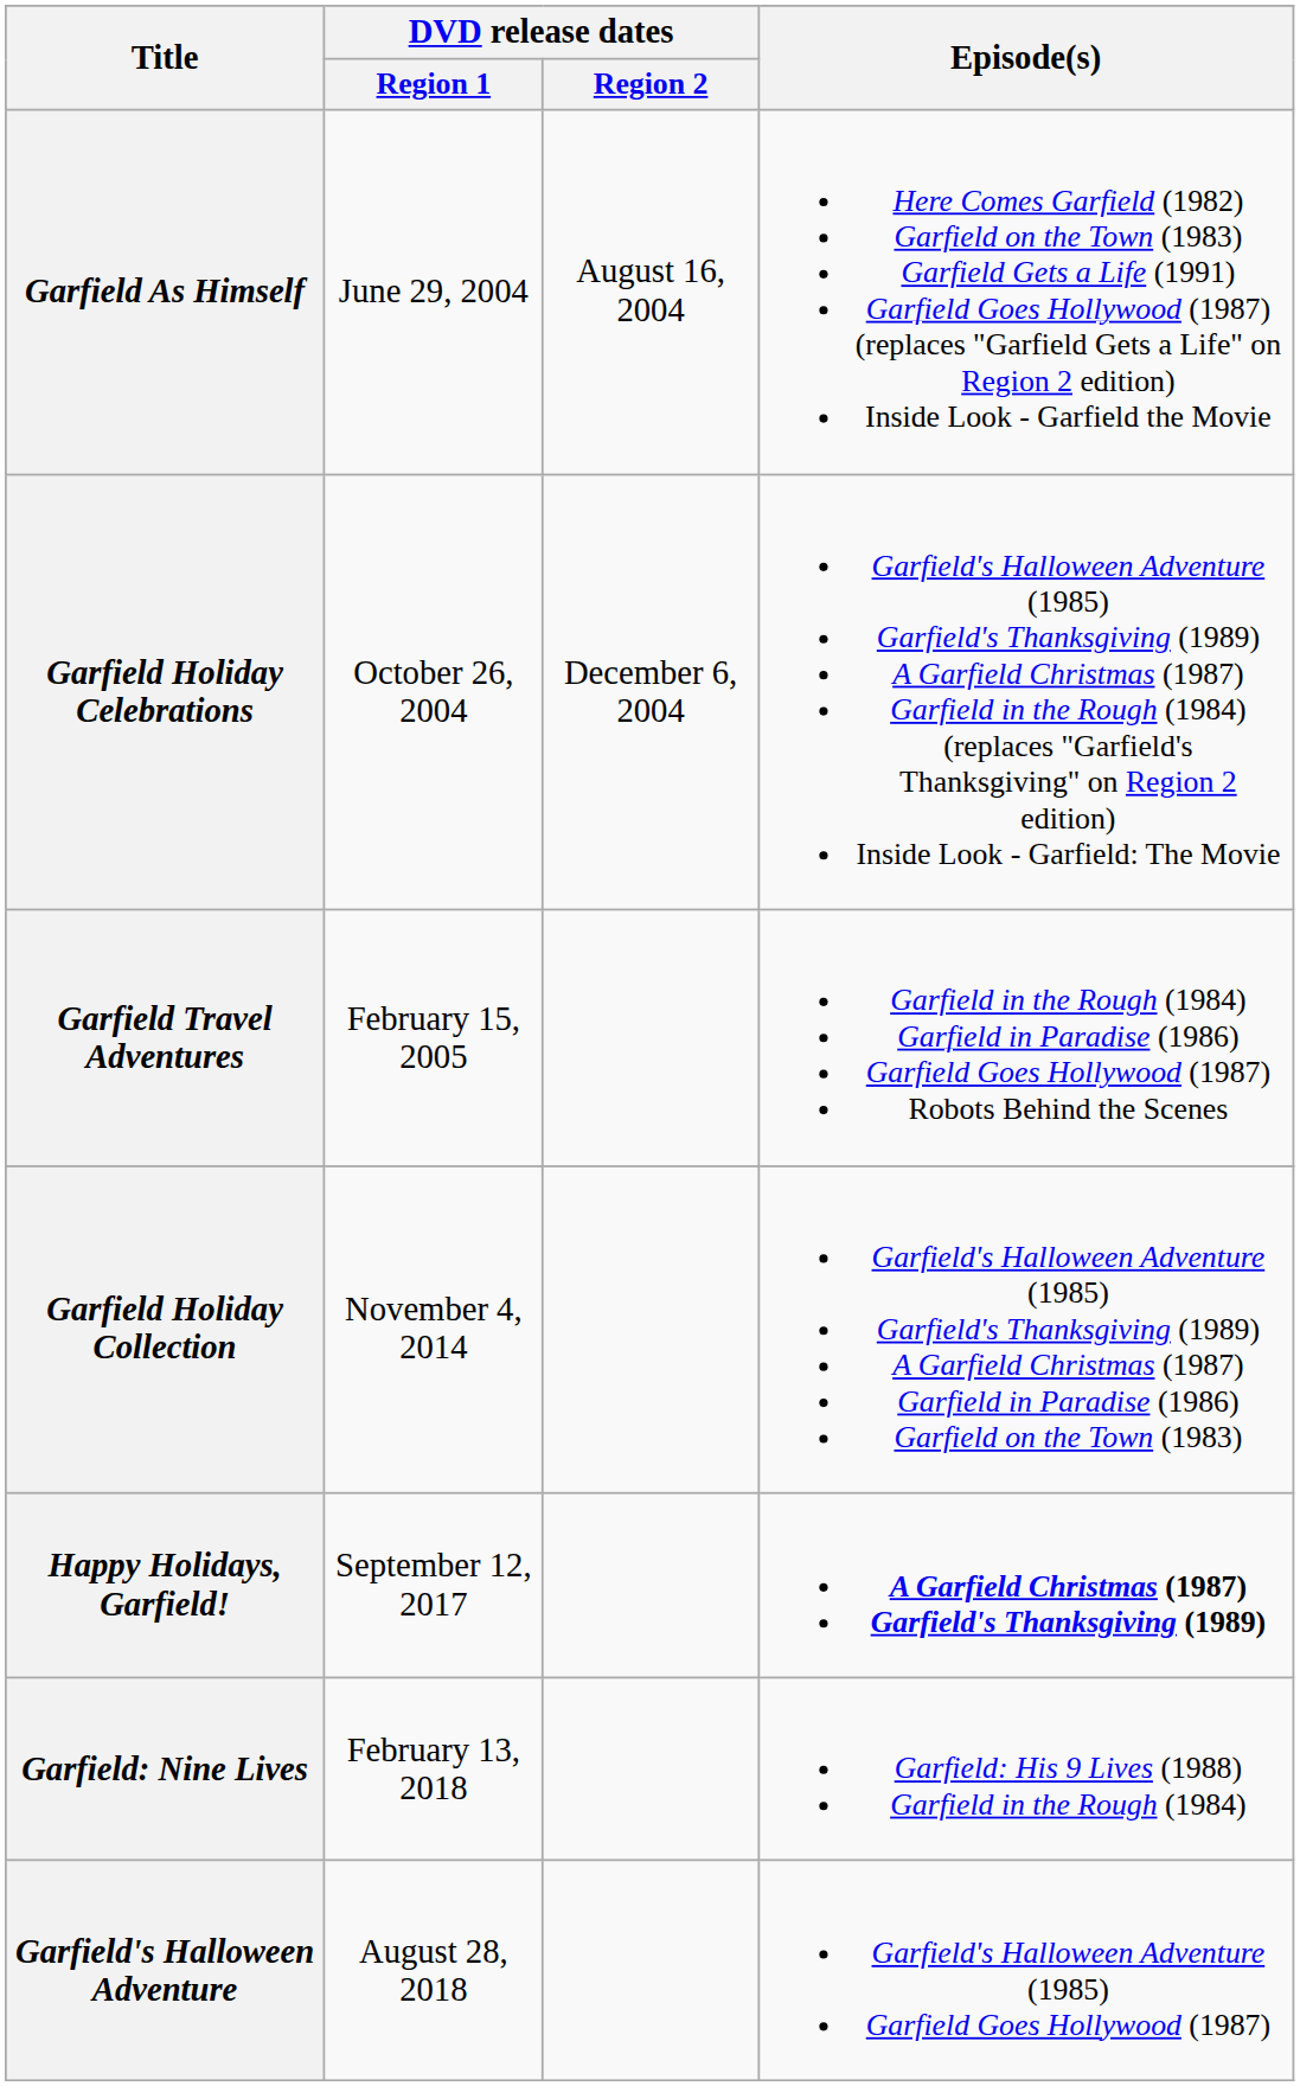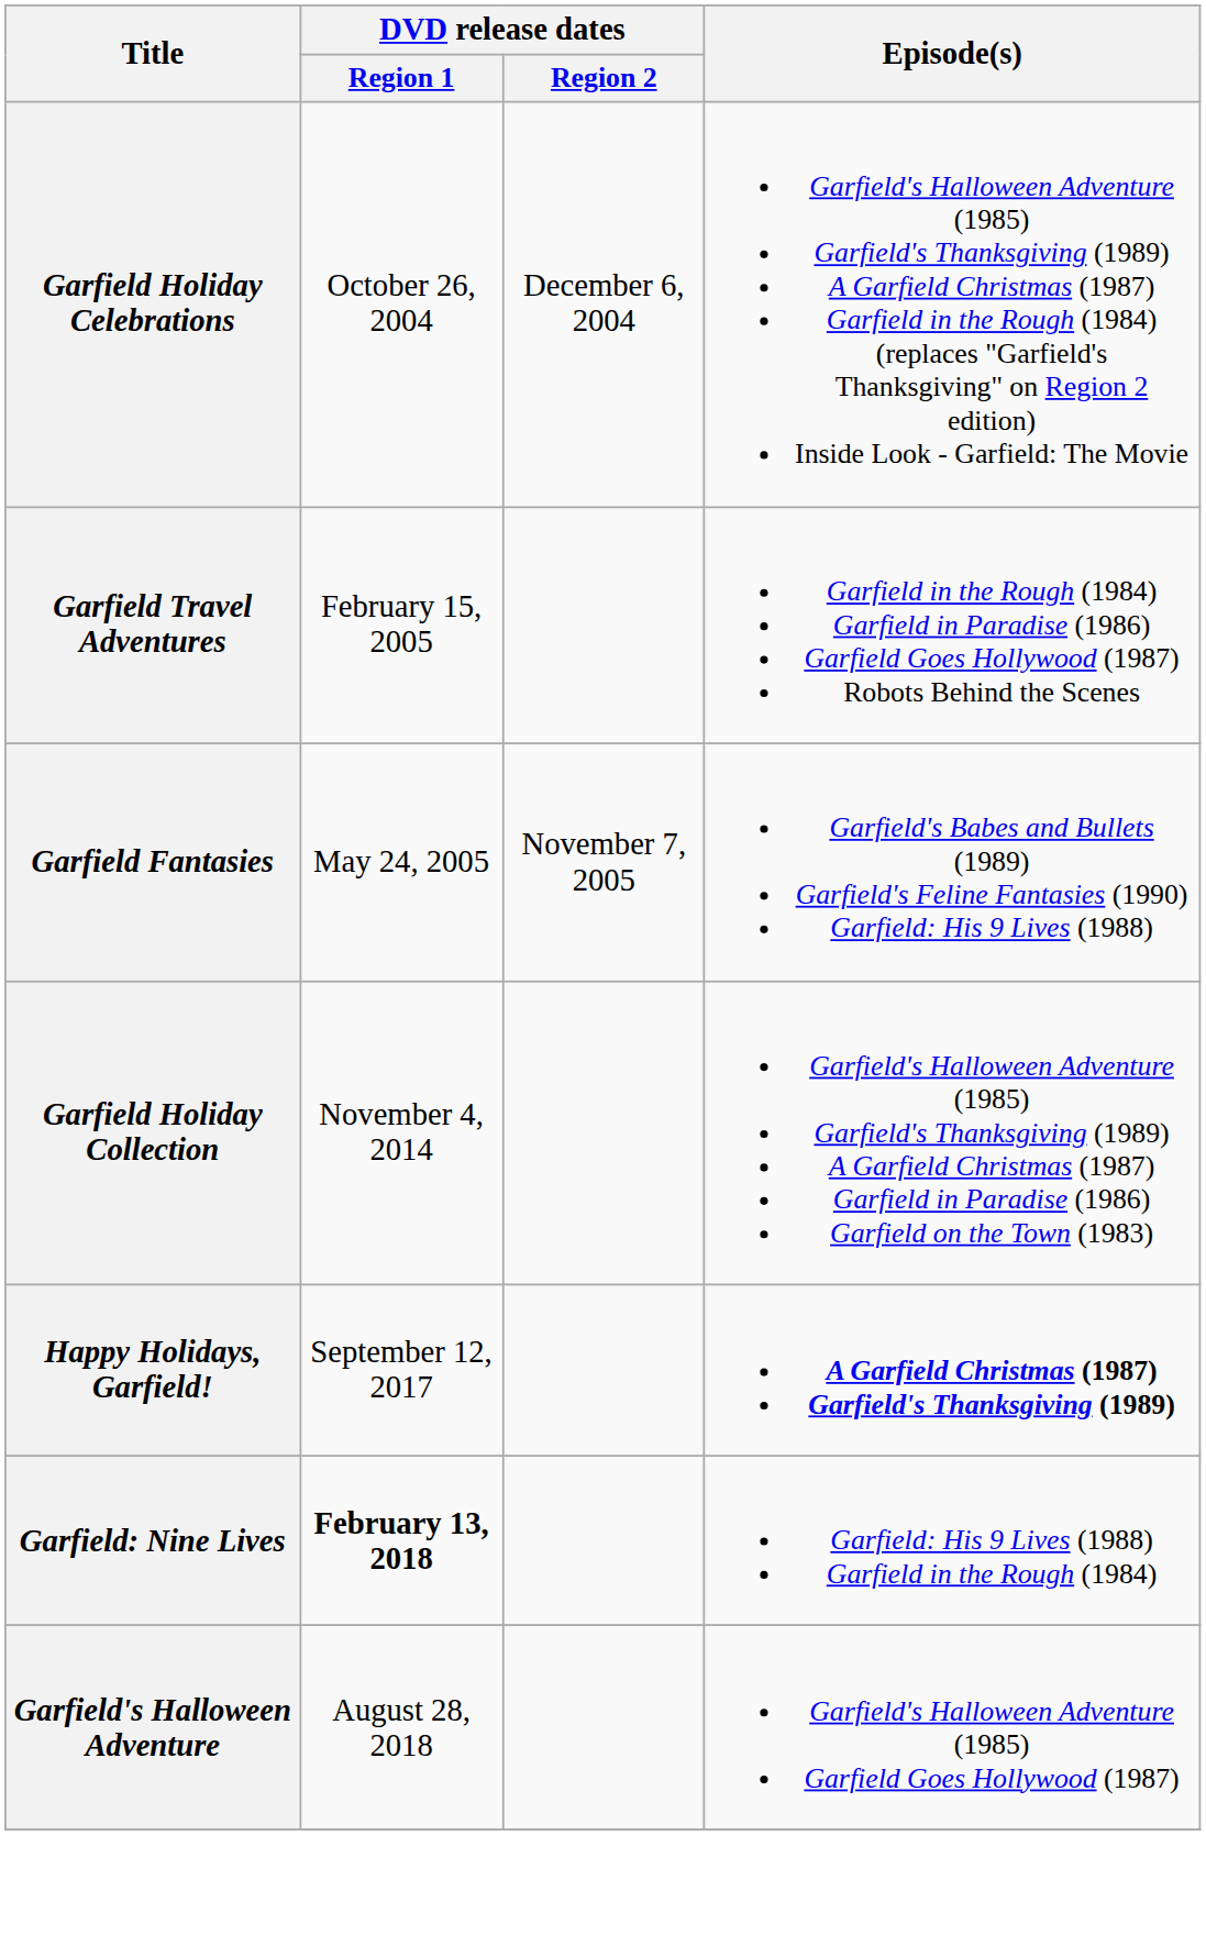- row: Garfield As Himself | June 29, 2004 | August 16, 2004 | Here Comes Garfield (1982) Garfield on the Town (1983) Garfield Gets a Life (1991) Garfield Goes Hollywood (1987) (replaces "Garfield Gets a Life" on Region 2 edition) Inside Look - Garfield the Movie
+ row: Garfield Fantasies | May 24, 2005 | November 7, 2005 | Garfield's Babes and Bullets (1989) Garfield's Feline Fantasies (1990) Garfield: His 9 Lives (1988)
Garfield: Nine Lives | DVD release dates / Region 1: normal -> bold
